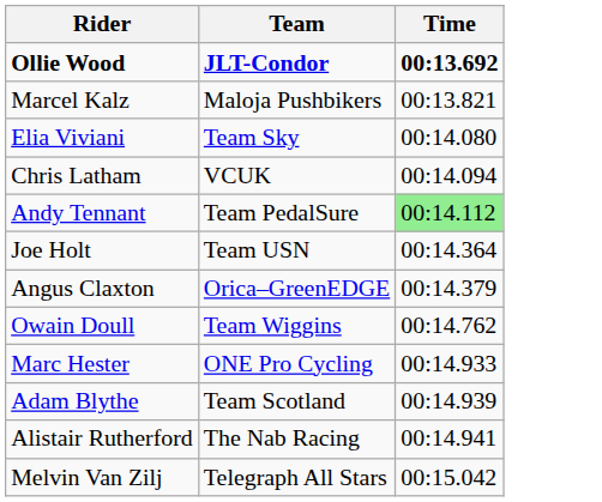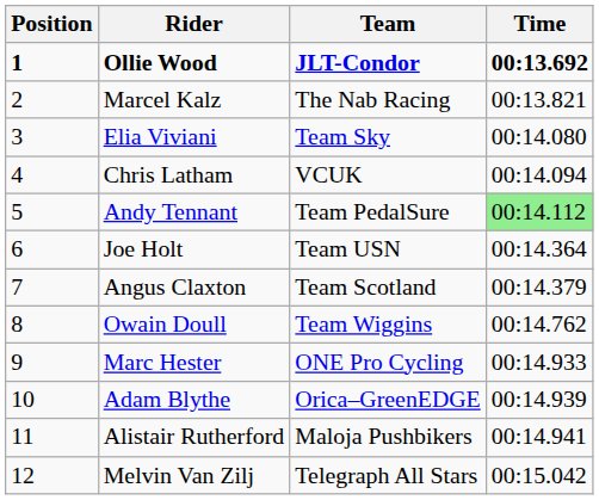+ column: Position | 1 | 2 | 3 | 4 | 5 | 6 | 7 | 8 | 9 | 10 | 11 | 12
Marcel Kalz | Team: Maloja Pushbikers -> The Nab Racing
Angus Claxton | Team: Orica–GreenEDGE -> Team Scotland
Adam Blythe | Team: Team Scotland -> Orica–GreenEDGE
Alistair Rutherford | Team: The Nab Racing -> Maloja Pushbikers
